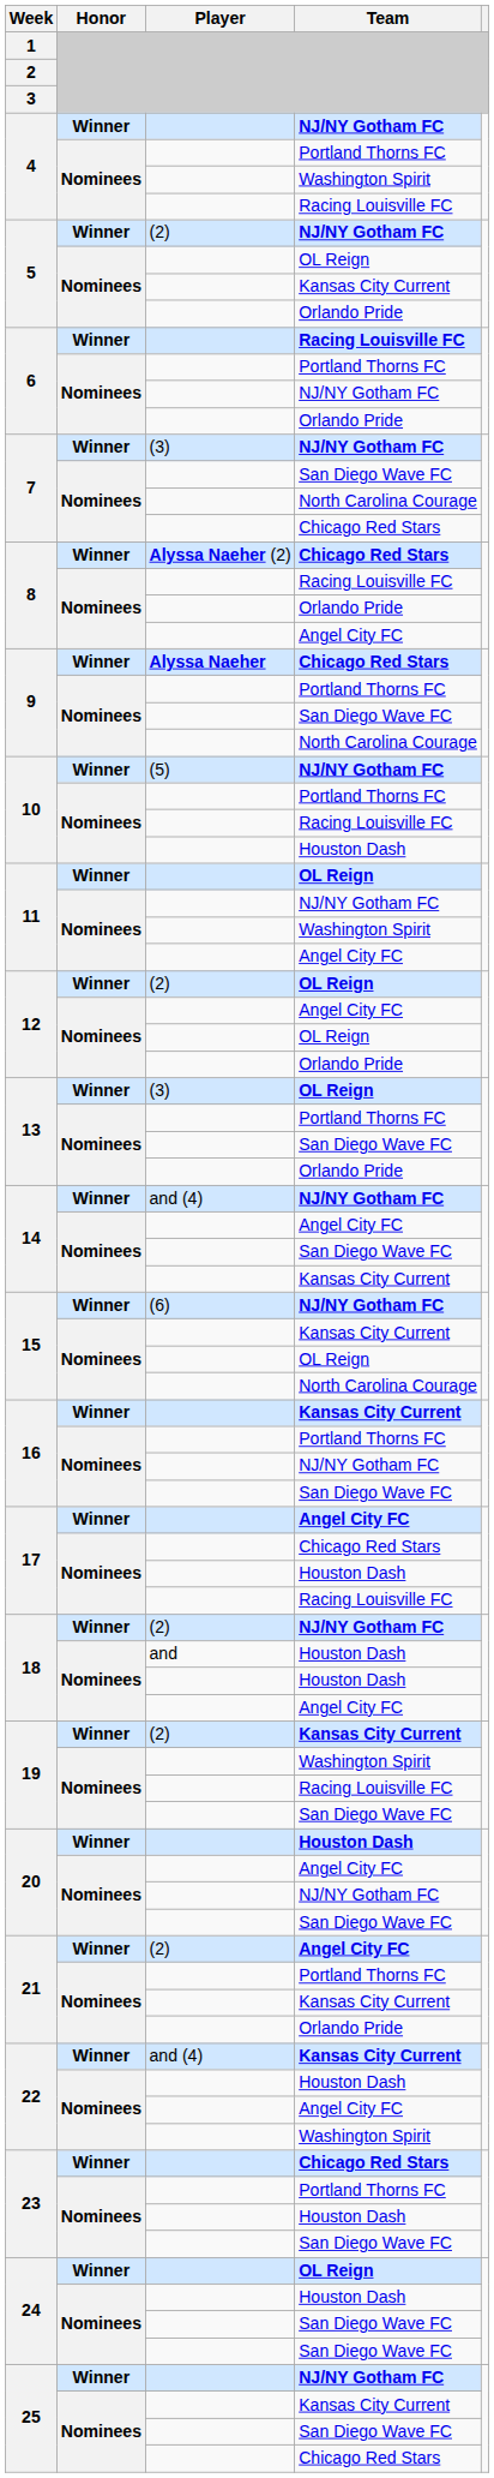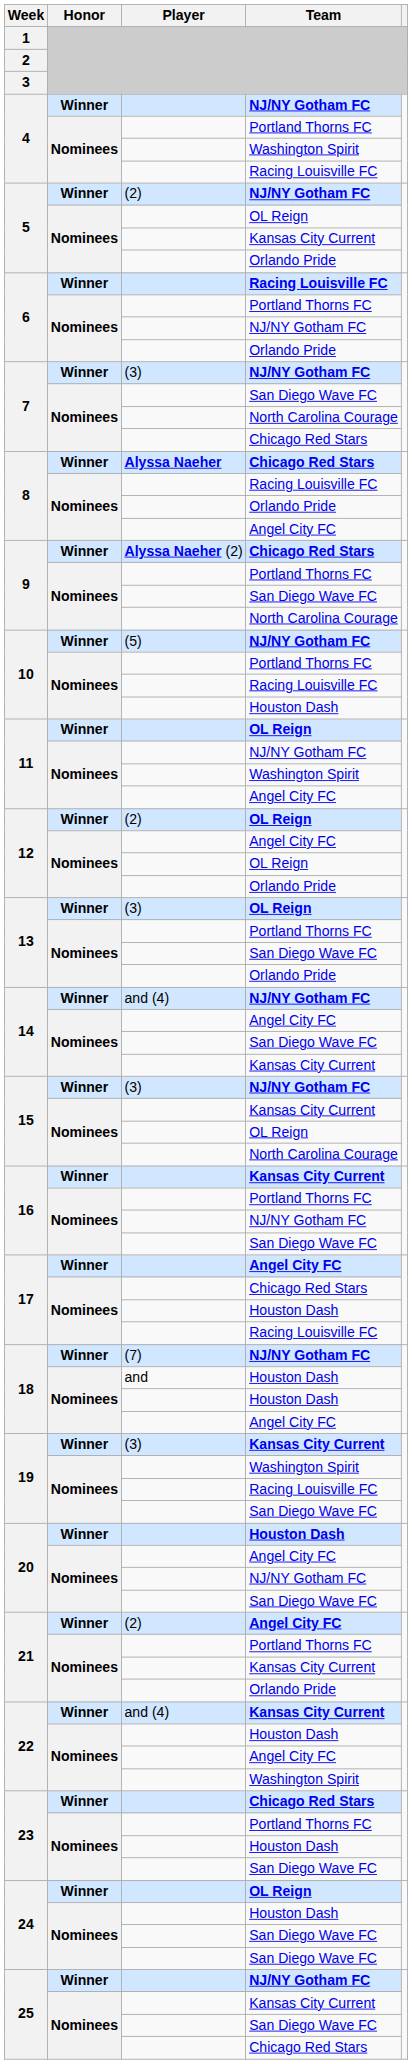8 / Chicago Red Stars | Player: Alyssa Naeher (2) -> Alyssa Naeher
9 / Chicago Red Stars | Player: Alyssa Naeher -> Alyssa Naeher (2)
15 / NJ/NY Gotham FC | Player: (6) -> (3)
18 / NJ/NY Gotham FC | Player: (2) -> (7)
19 / Kansas City Current | Player: (2) -> (3)
